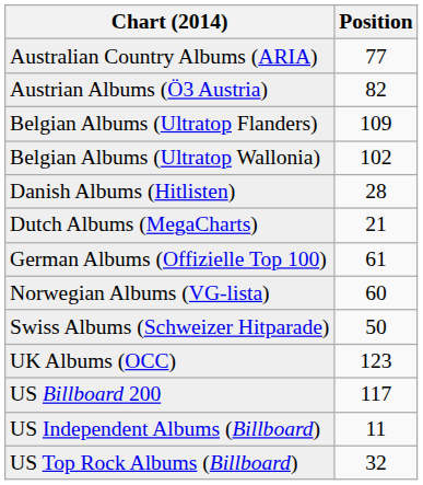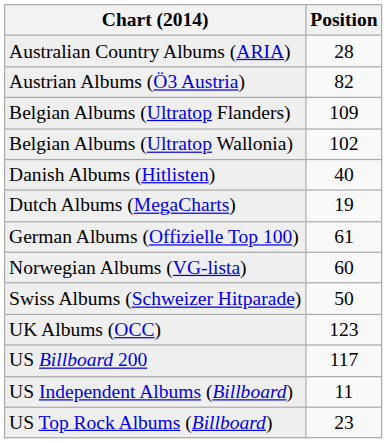Australian Country Albums (ARIA) | Position: 77 -> 28
Danish Albums (Hitlisten) | Position: 28 -> 40
Dutch Albums (MegaCharts) | Position: 21 -> 19
US Top Rock Albums (Billboard) | Position: 32 -> 23
